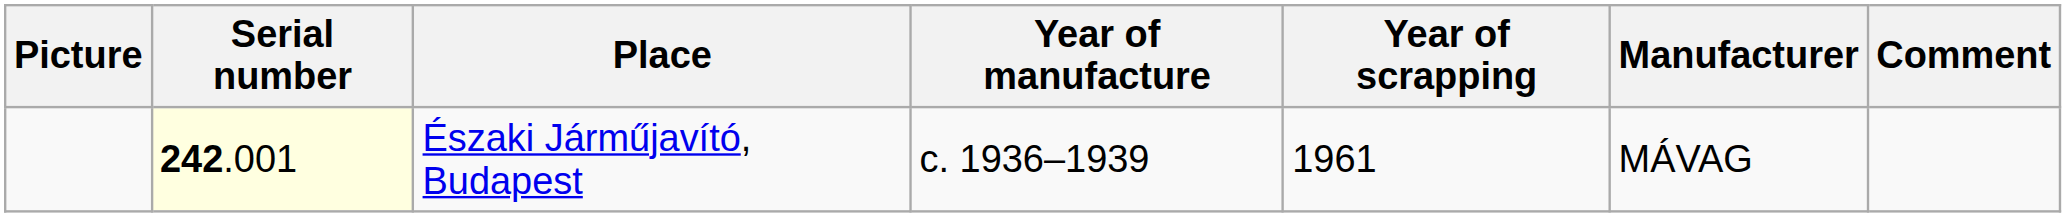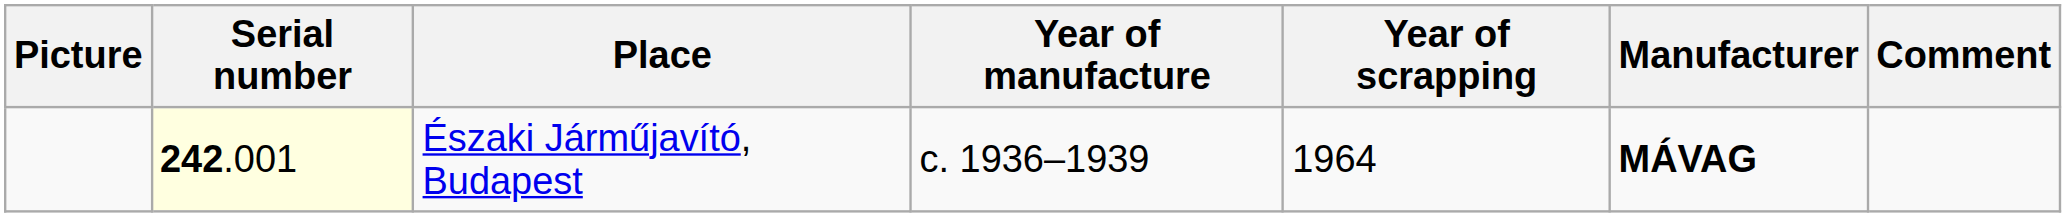Északi Járműjavító, Budapest | Year of scrapping: 1961 -> 1964
Északi Járműjavító, Budapest | Manufacturer: normal -> bold
